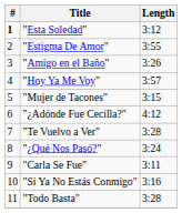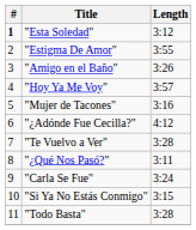"Mujer de Tacones" | Length: 3:15 -> 3:16
"¿Qué Nos Pasó?" | Length: 3:24 -> 3:11
"Carla Se Fue" | Length: 3:11 -> 3:24
"Si Ya No Estás Conmigo" | Length: 3:16 -> 3:15
